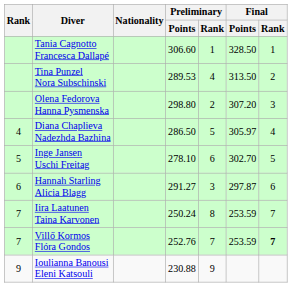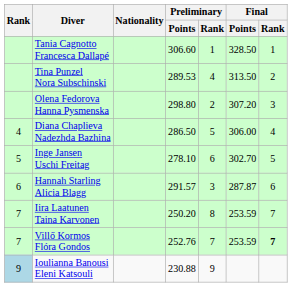Diana Chaplieva Nadezhda Bazhina | Final / Points: 305.97 -> 306.00
Hannah Starling Alicia Blagg | Preliminary / Points: 291.27 -> 291.57
Hannah Starling Alicia Blagg | Final / Points: 297.87 -> 287.87
Iira Laatunen Taina Karvonen | Preliminary / Points: 250.24 -> 250.20
Ioulianna Banousi Eleni Katsouli | Rank: no background -> lightblue background
